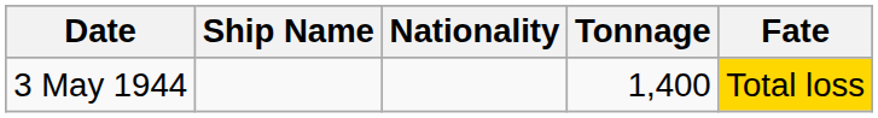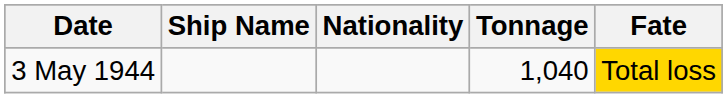3 May 1944 | Tonnage: 1,400 -> 1,040
